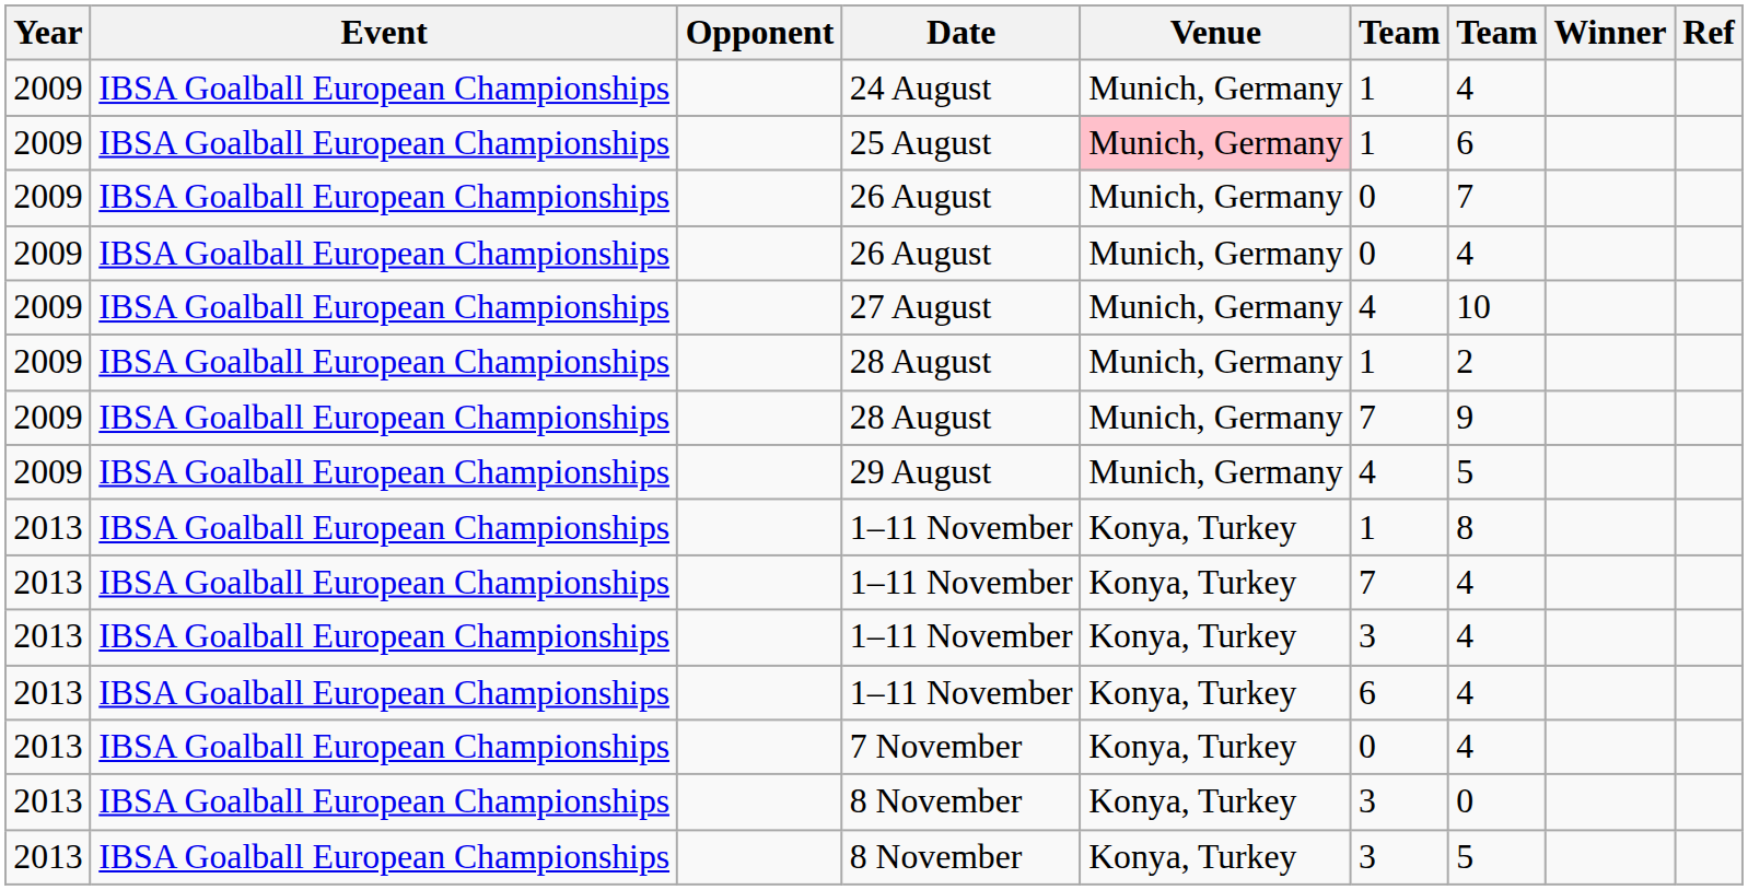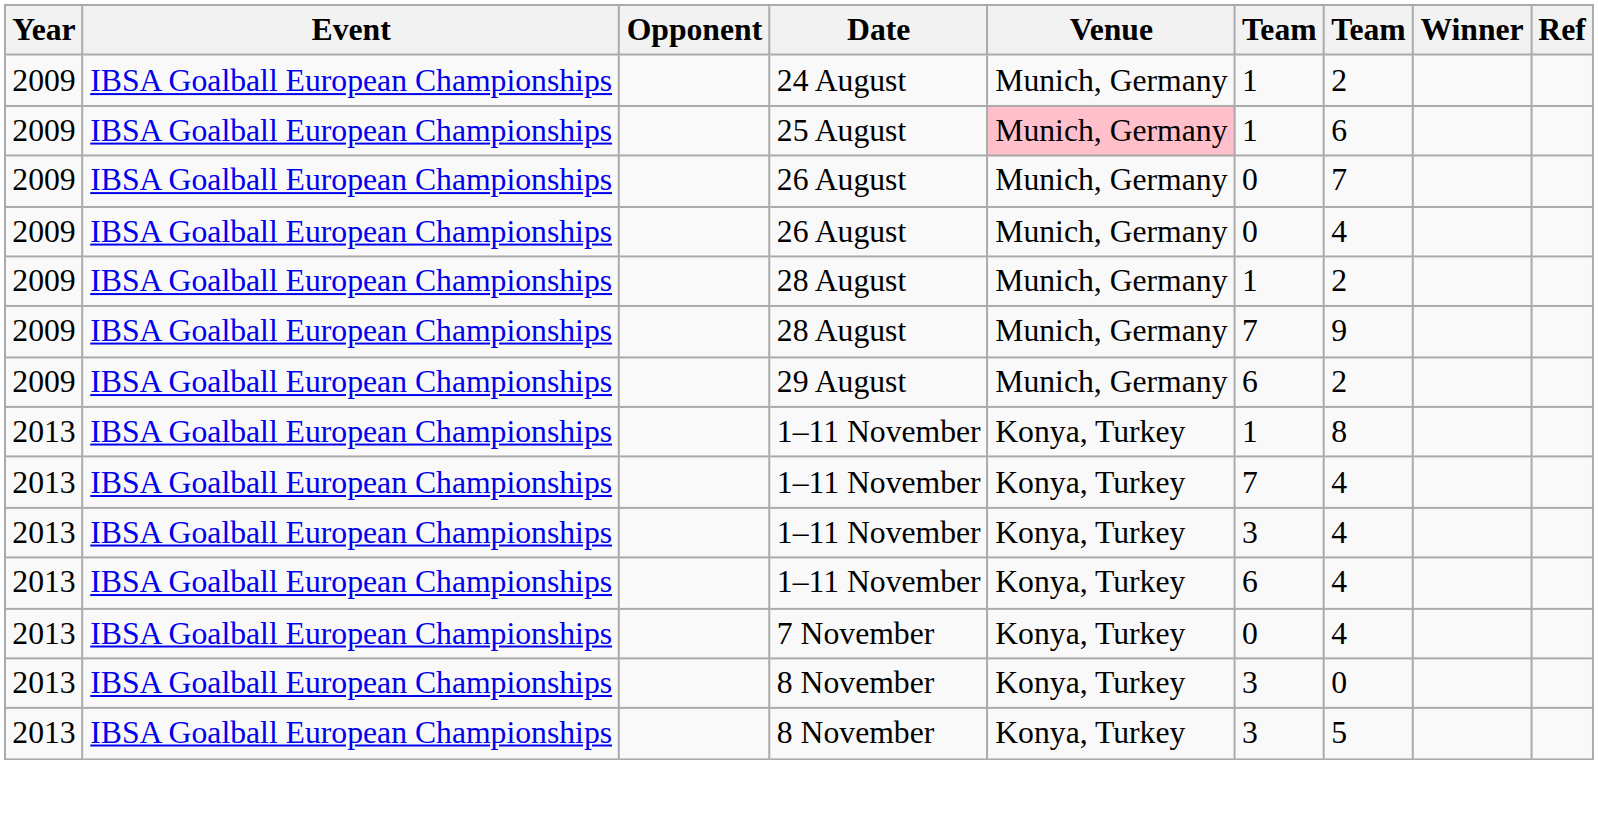24 August | column 7: 4 -> 2
- row: 2009 | IBSA Goalball European Championships | 27 August | Munich, Germany | 4 | 10
29 August | column 6: 4 -> 6
29 August | column 7: 5 -> 2
